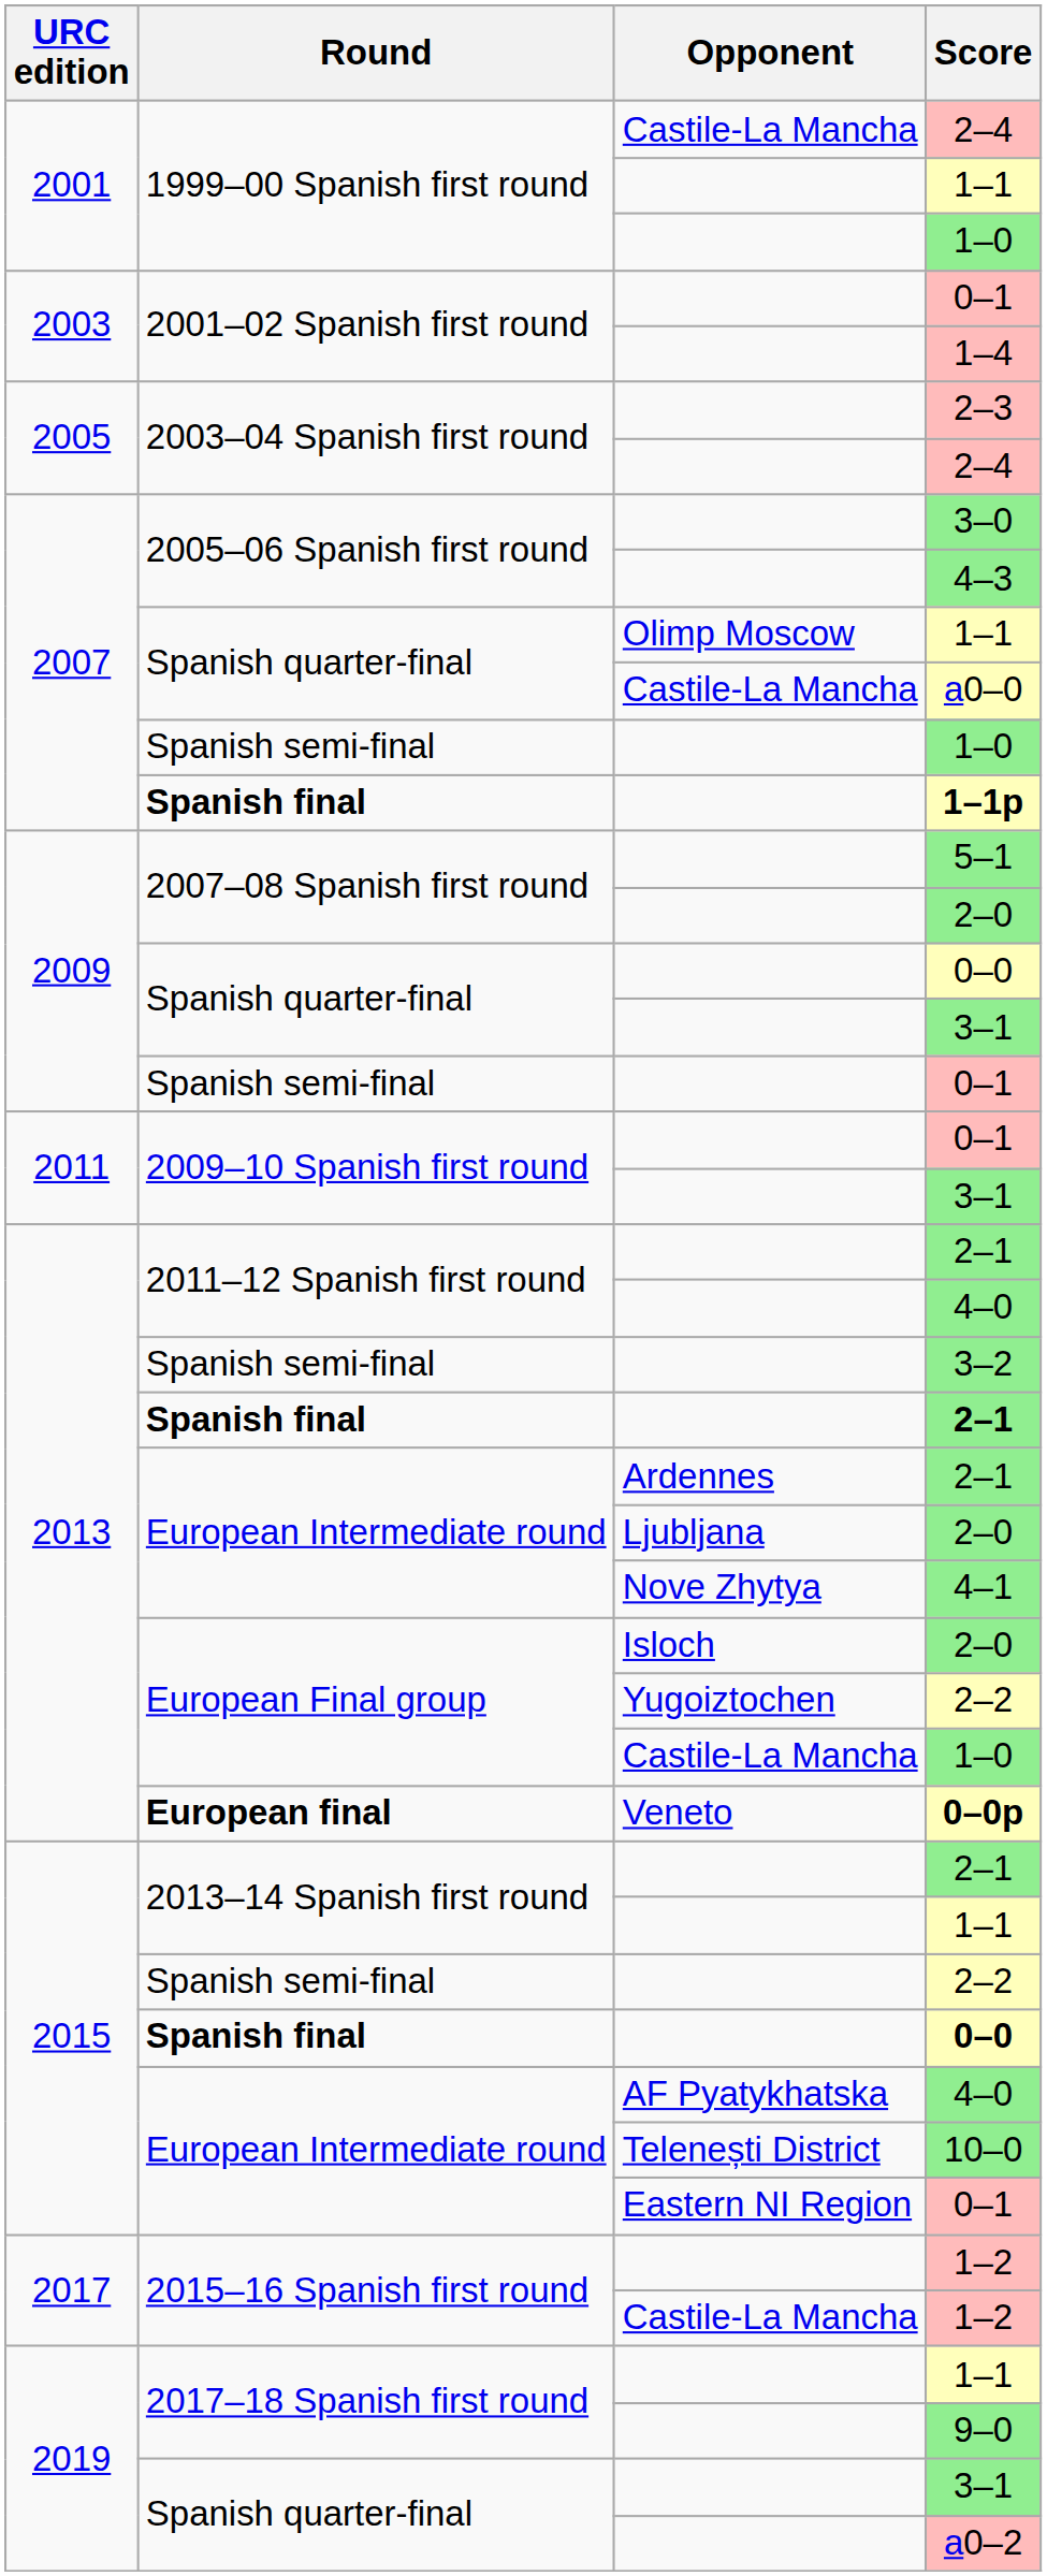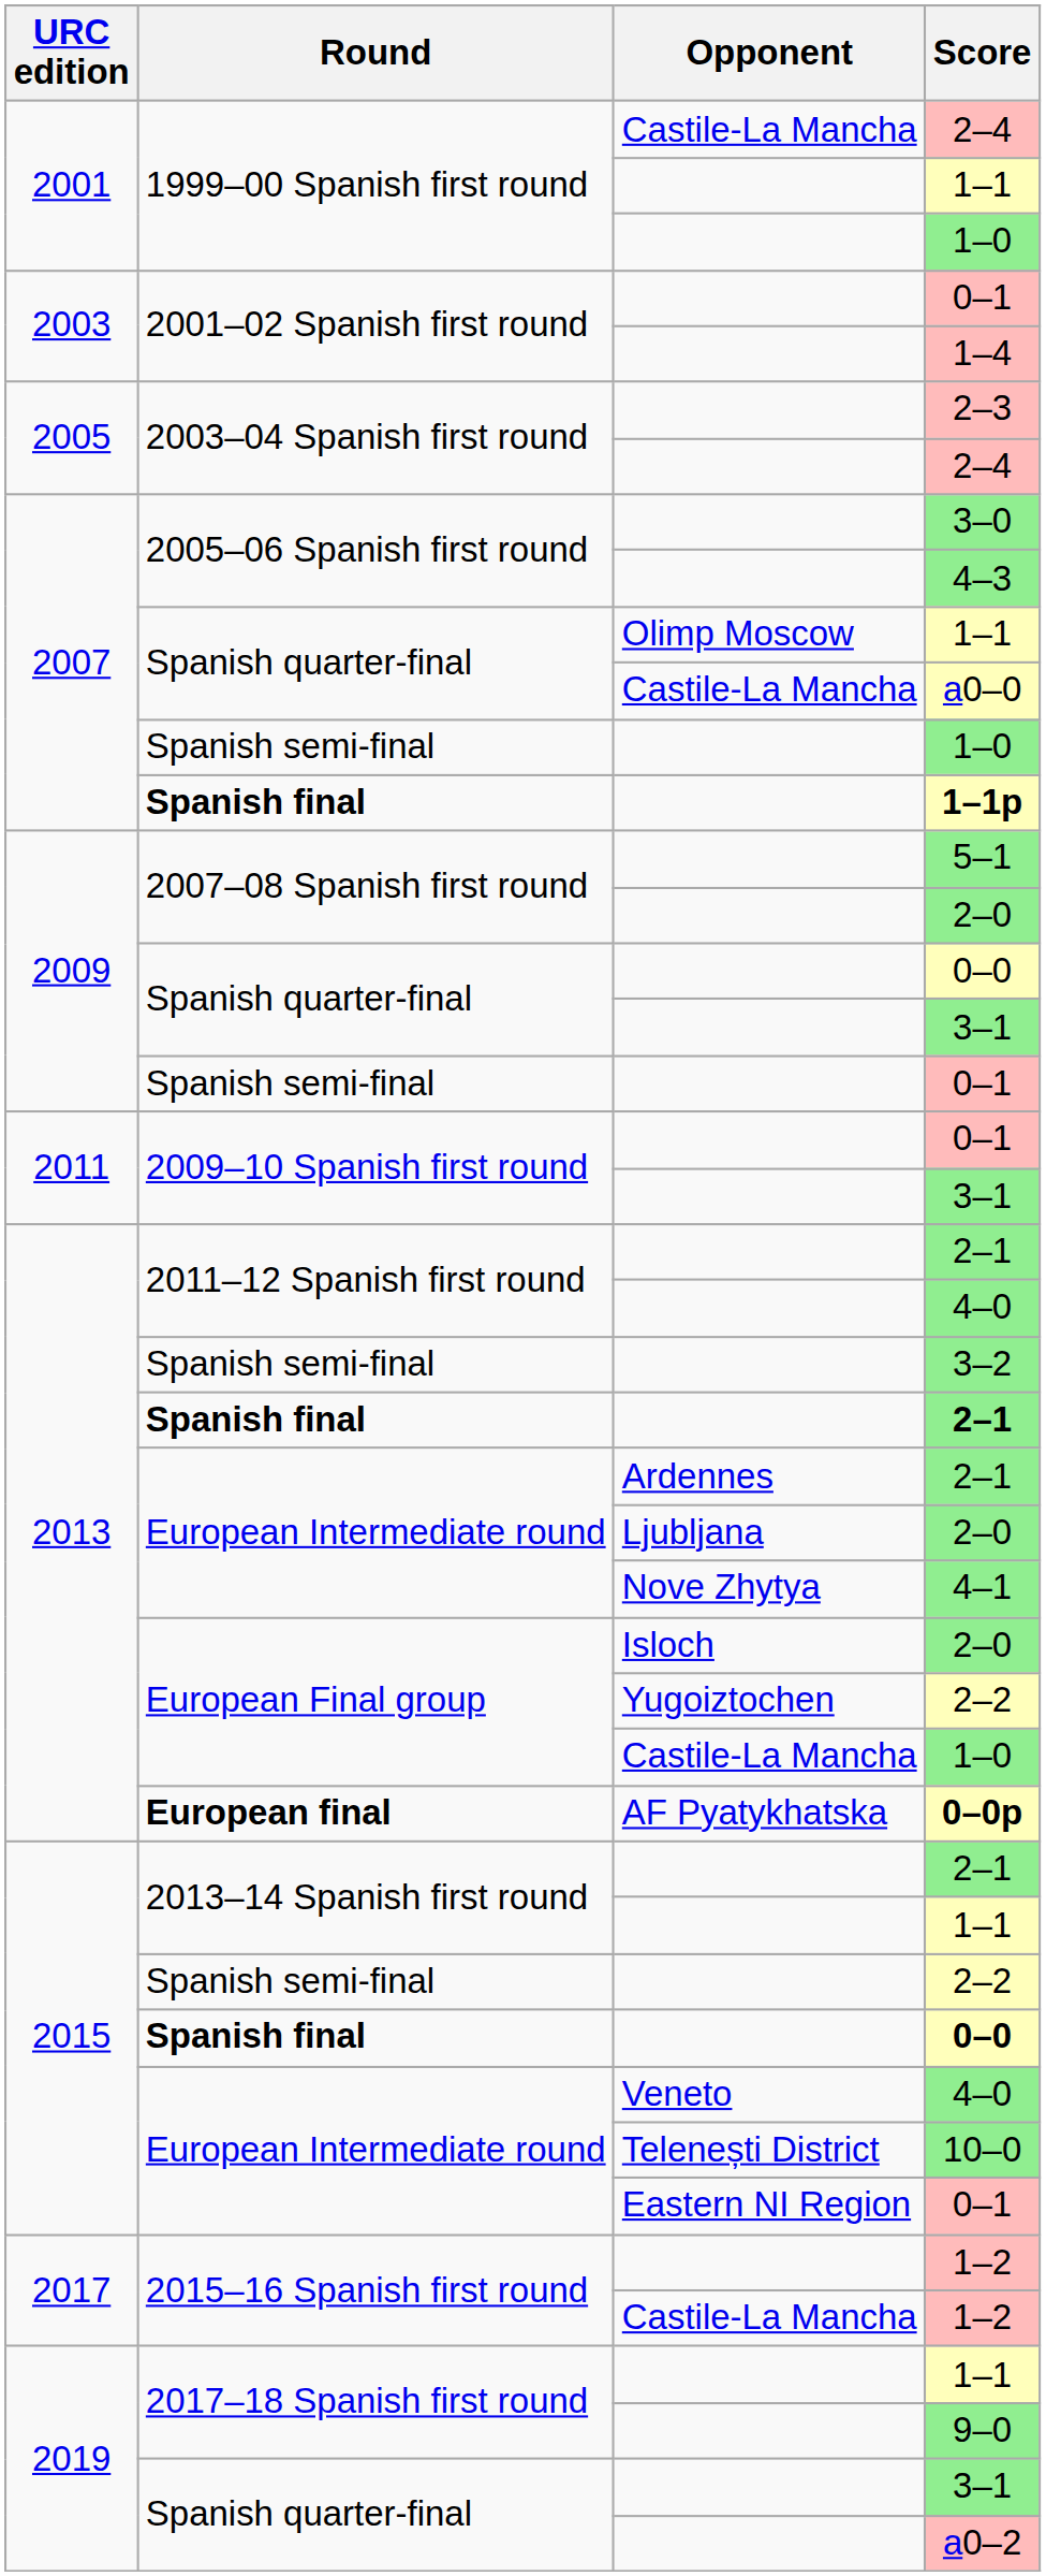0–0p | Opponent: Veneto -> AF Pyatykhatska
European Intermediate round / 4–0 | Opponent: AF Pyatykhatska -> Veneto
